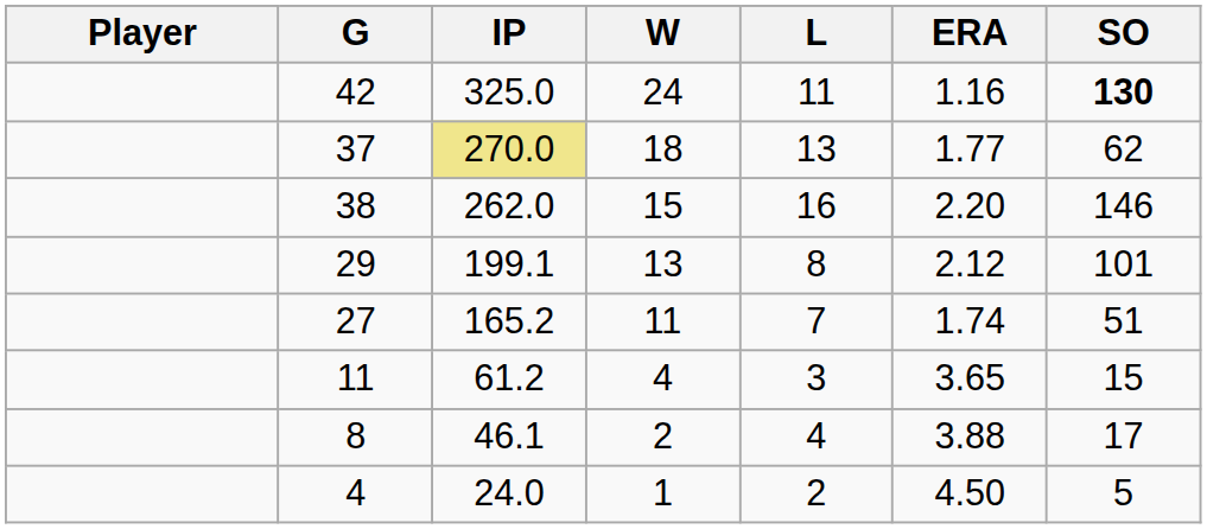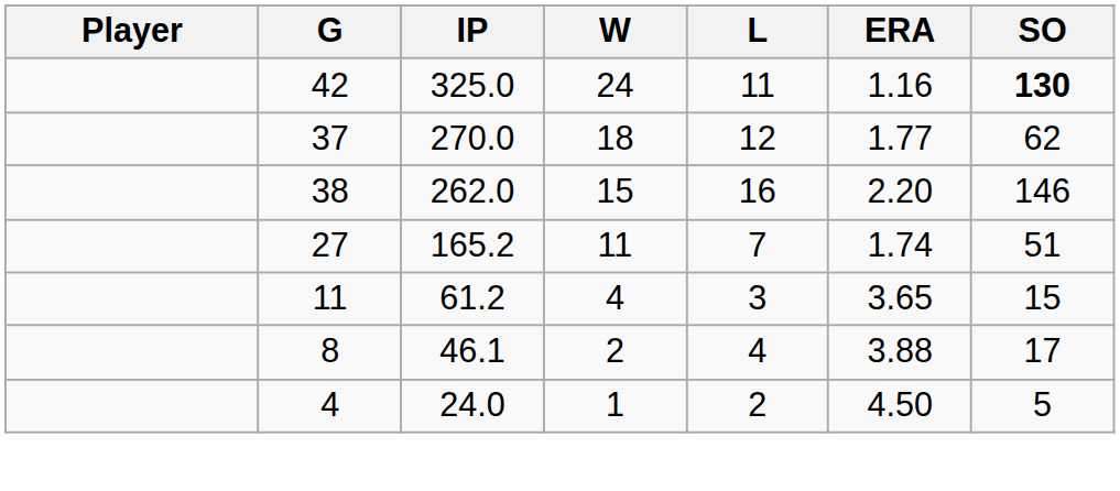37 | IP: khaki background -> no background
37 | L: 13 -> 12
- row: 29 | 199.1 | 13 | 8 | 2.12 | 101
